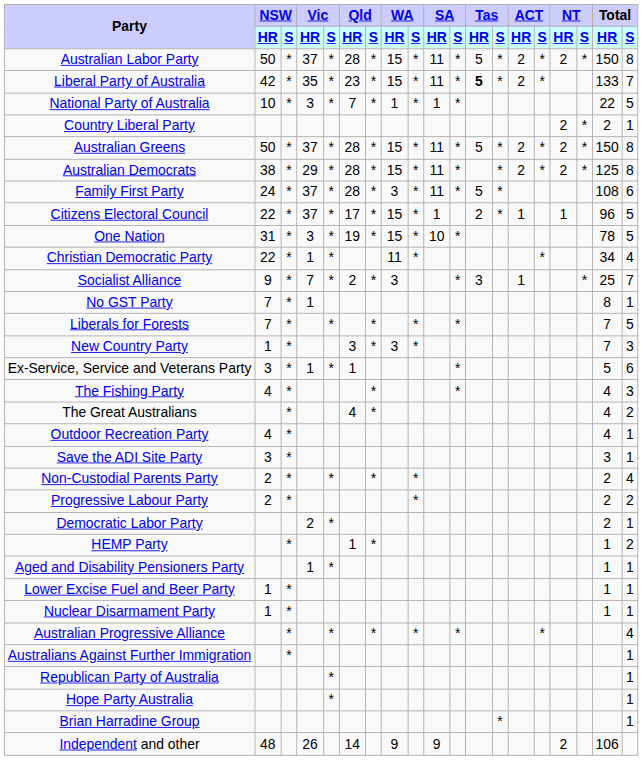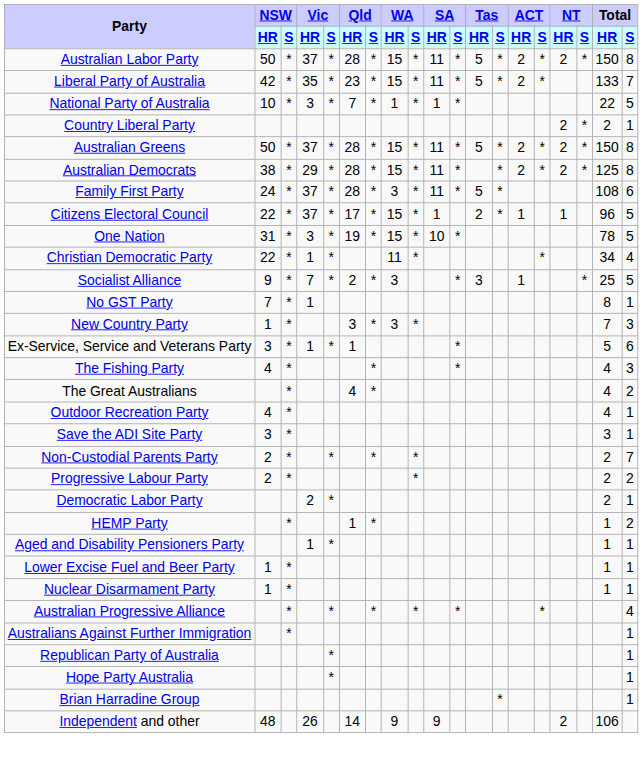Liberal Party of Australia | Tas / HR: bold -> normal
Socialist Alliance | Total / S: 7 -> 5
- row: Liberals for Forests | 7 | * | * | * | * | * | 7 | 5
Non-Custodial Parents Party | Total / S: 4 -> 7
